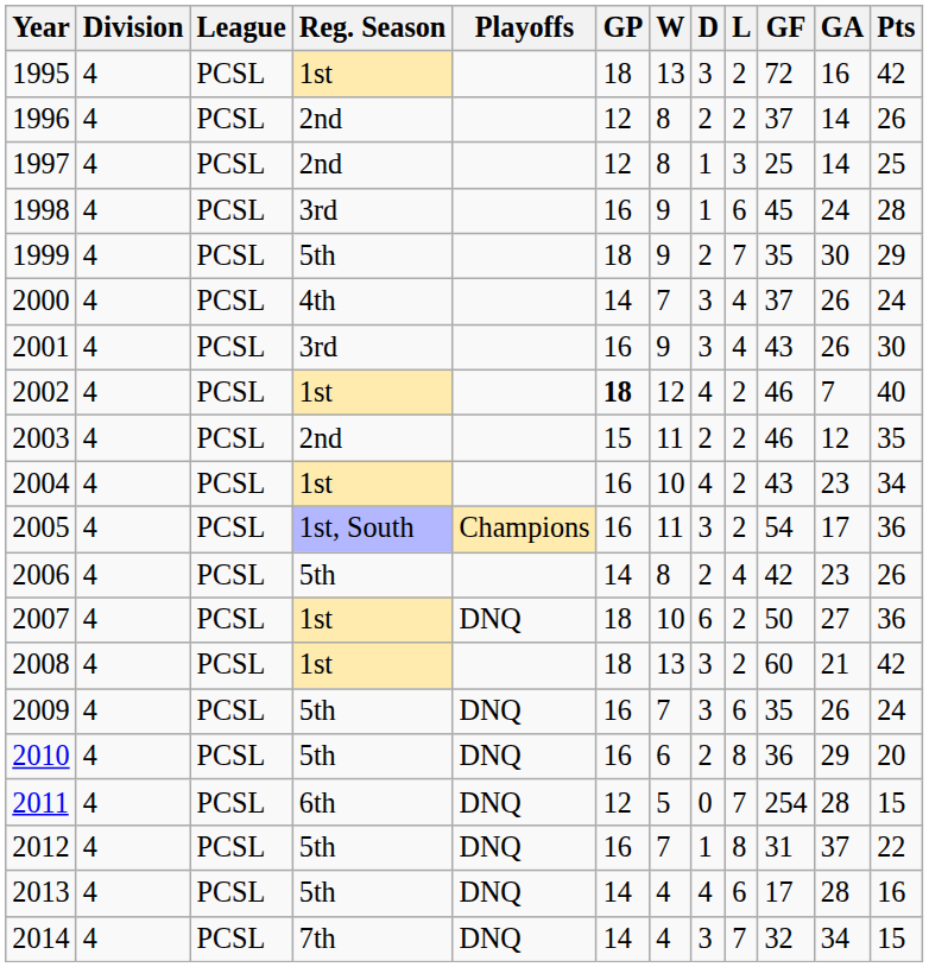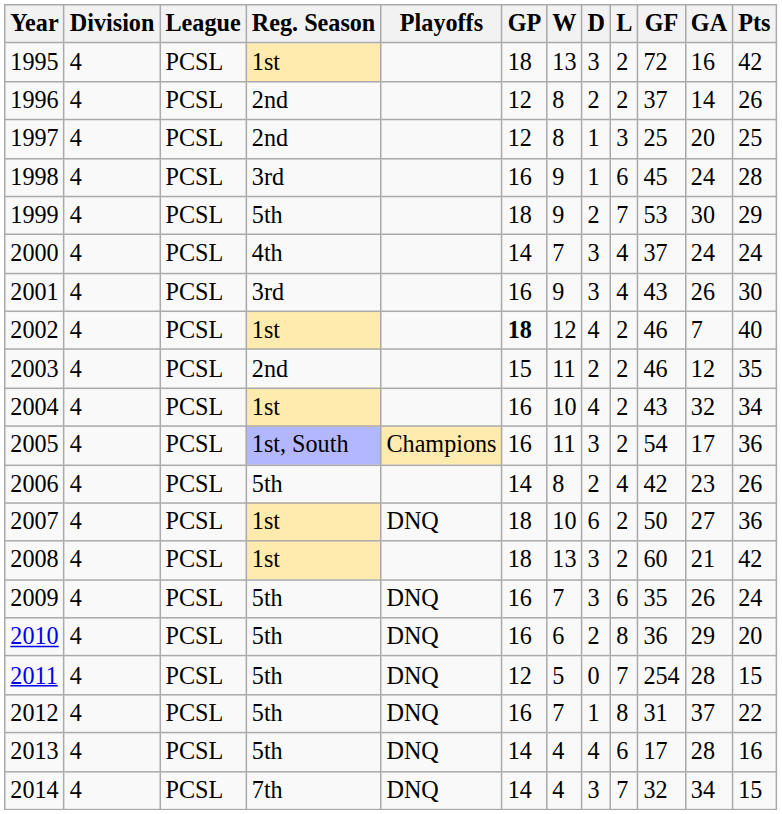1997 | GA: 14 -> 20
1999 | GF: 35 -> 53
2000 | GA: 26 -> 24
2004 | GA: 23 -> 32
2011 | Reg. Season: 6th -> 5th
